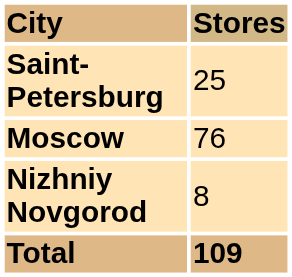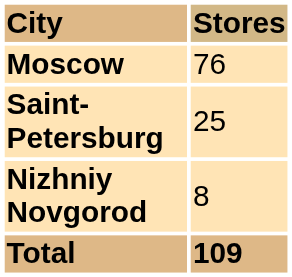rows swapped: Saint-Petersburg <-> Moscow
